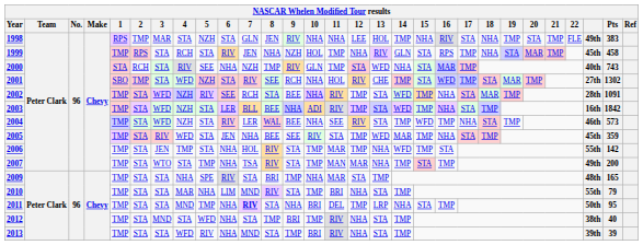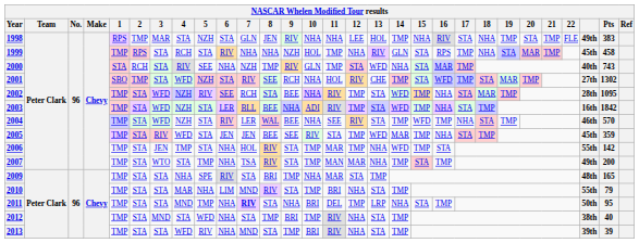1999 | 7: JEN -> NHA
2002 | Pts: 1091 -> 1095
2004 | Pts: 573 -> 570
2005 | 7: NHA -> JEN
